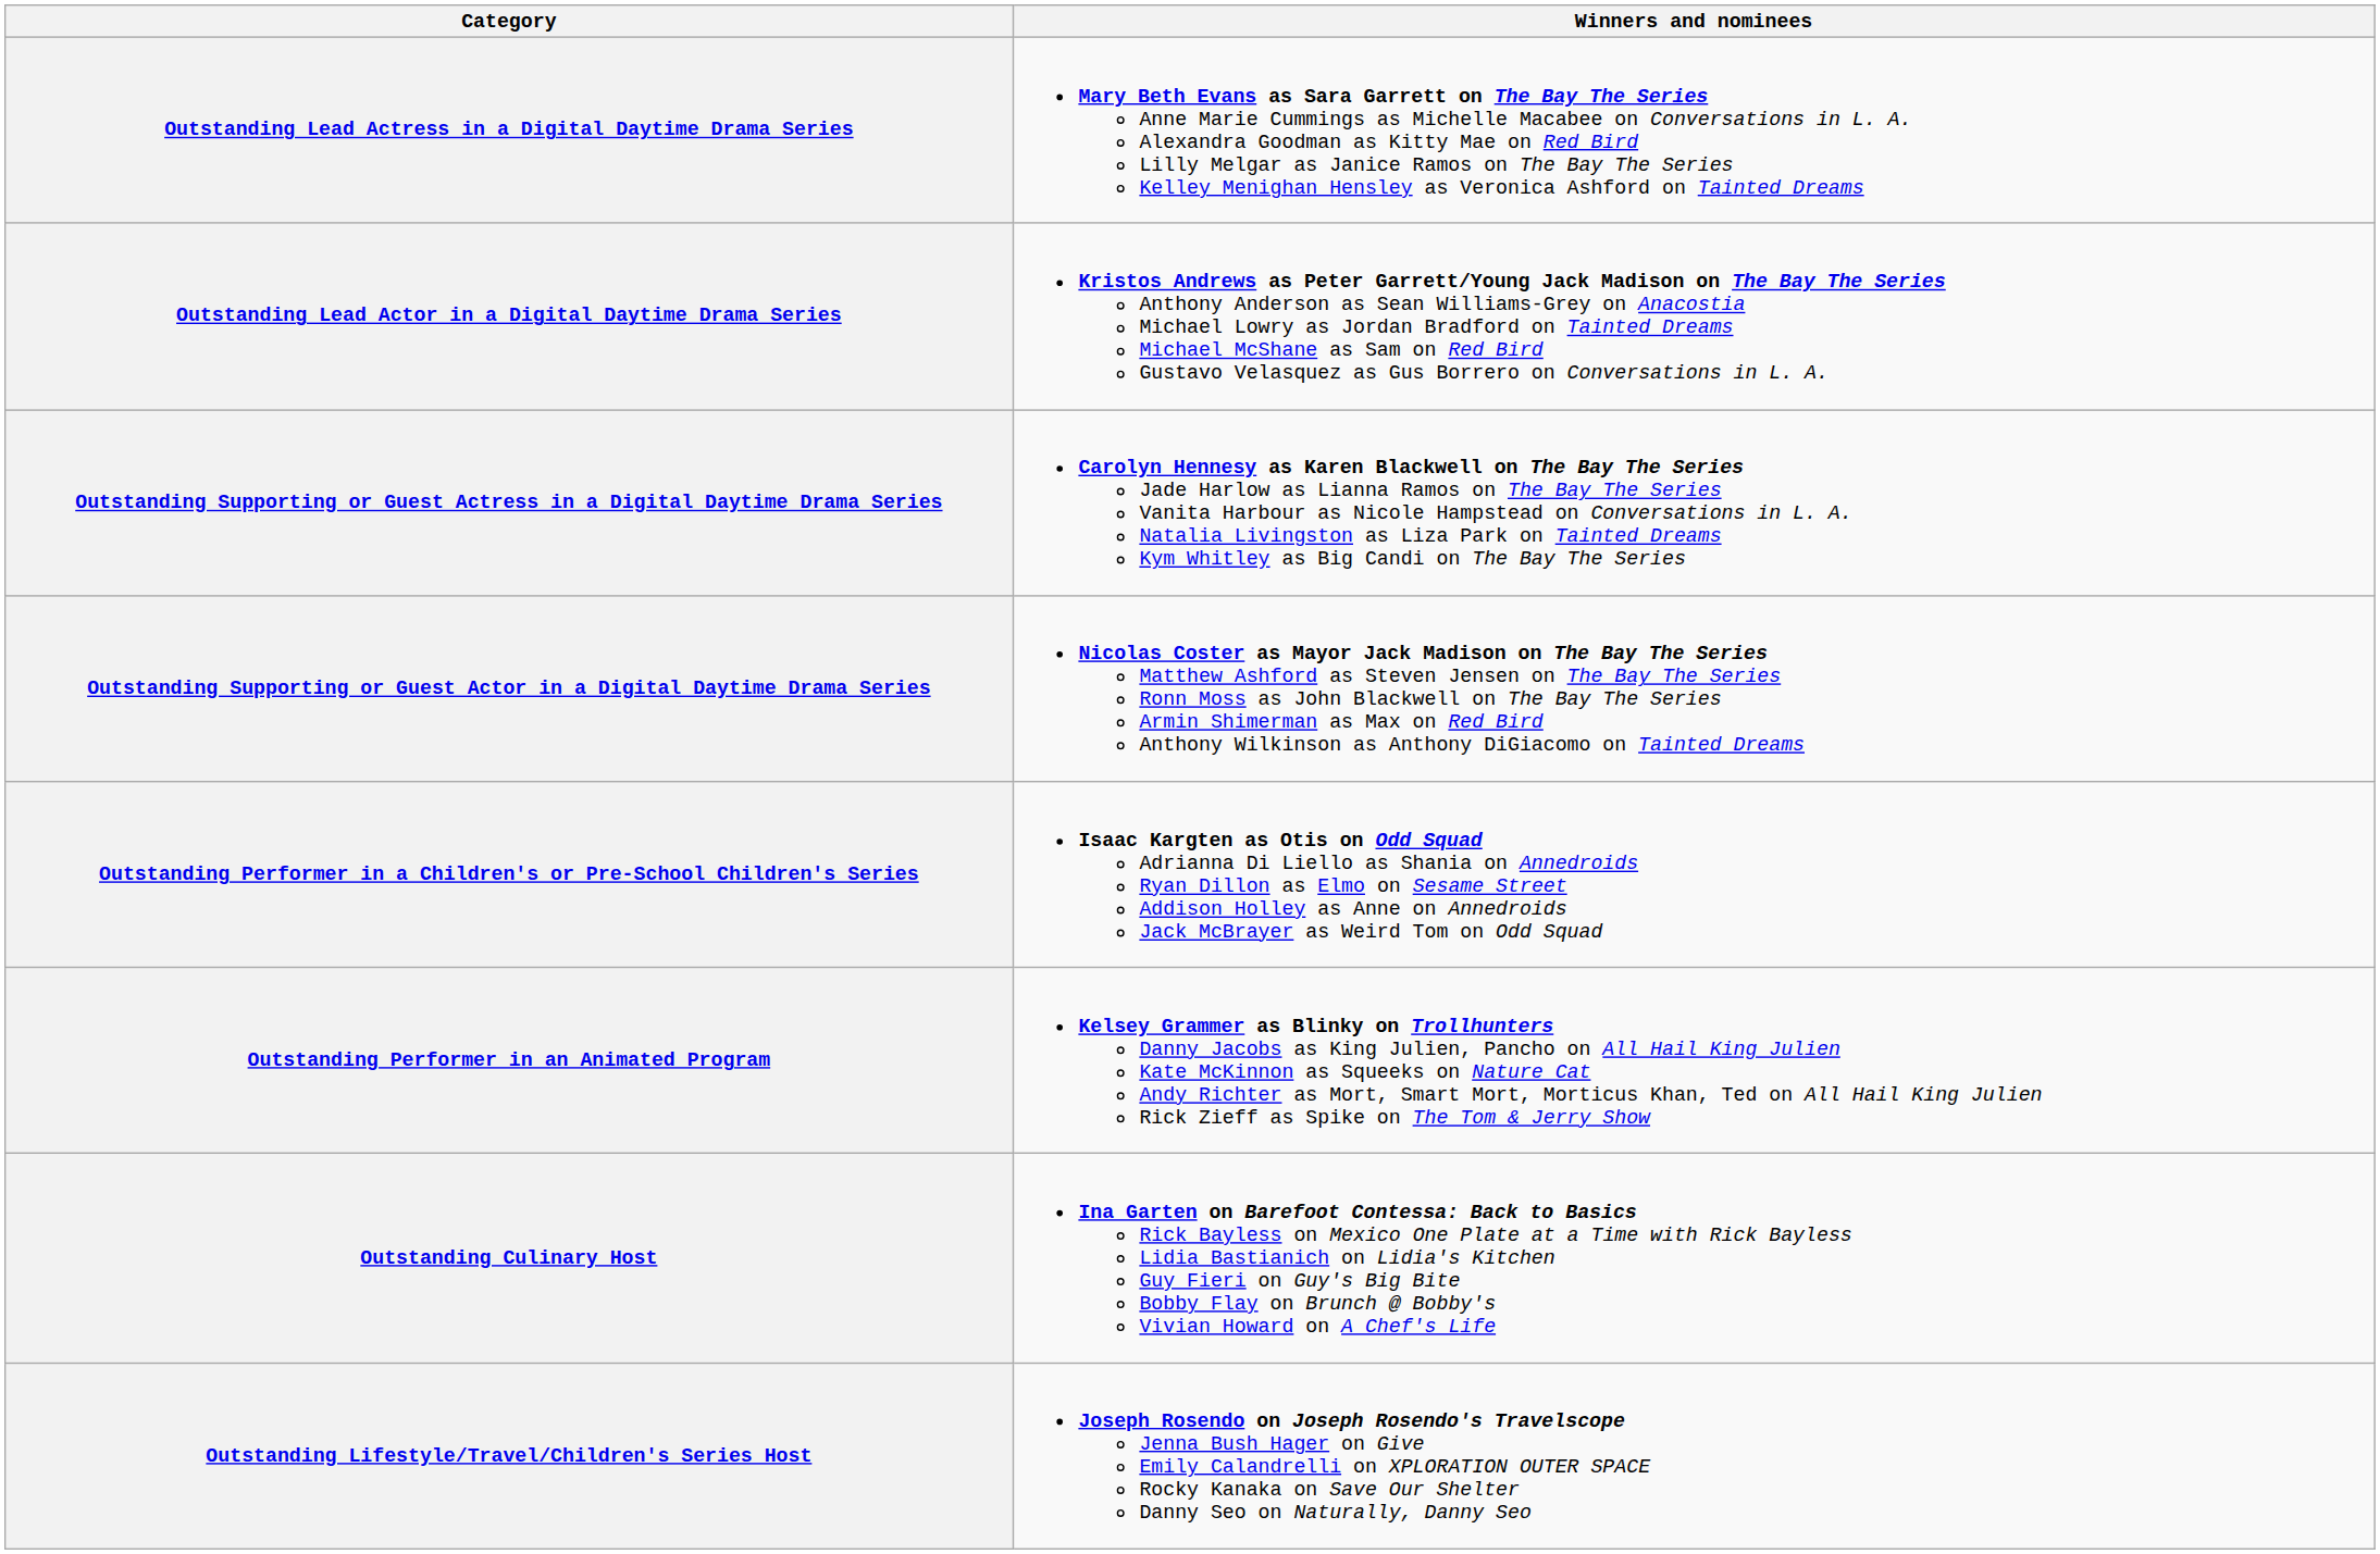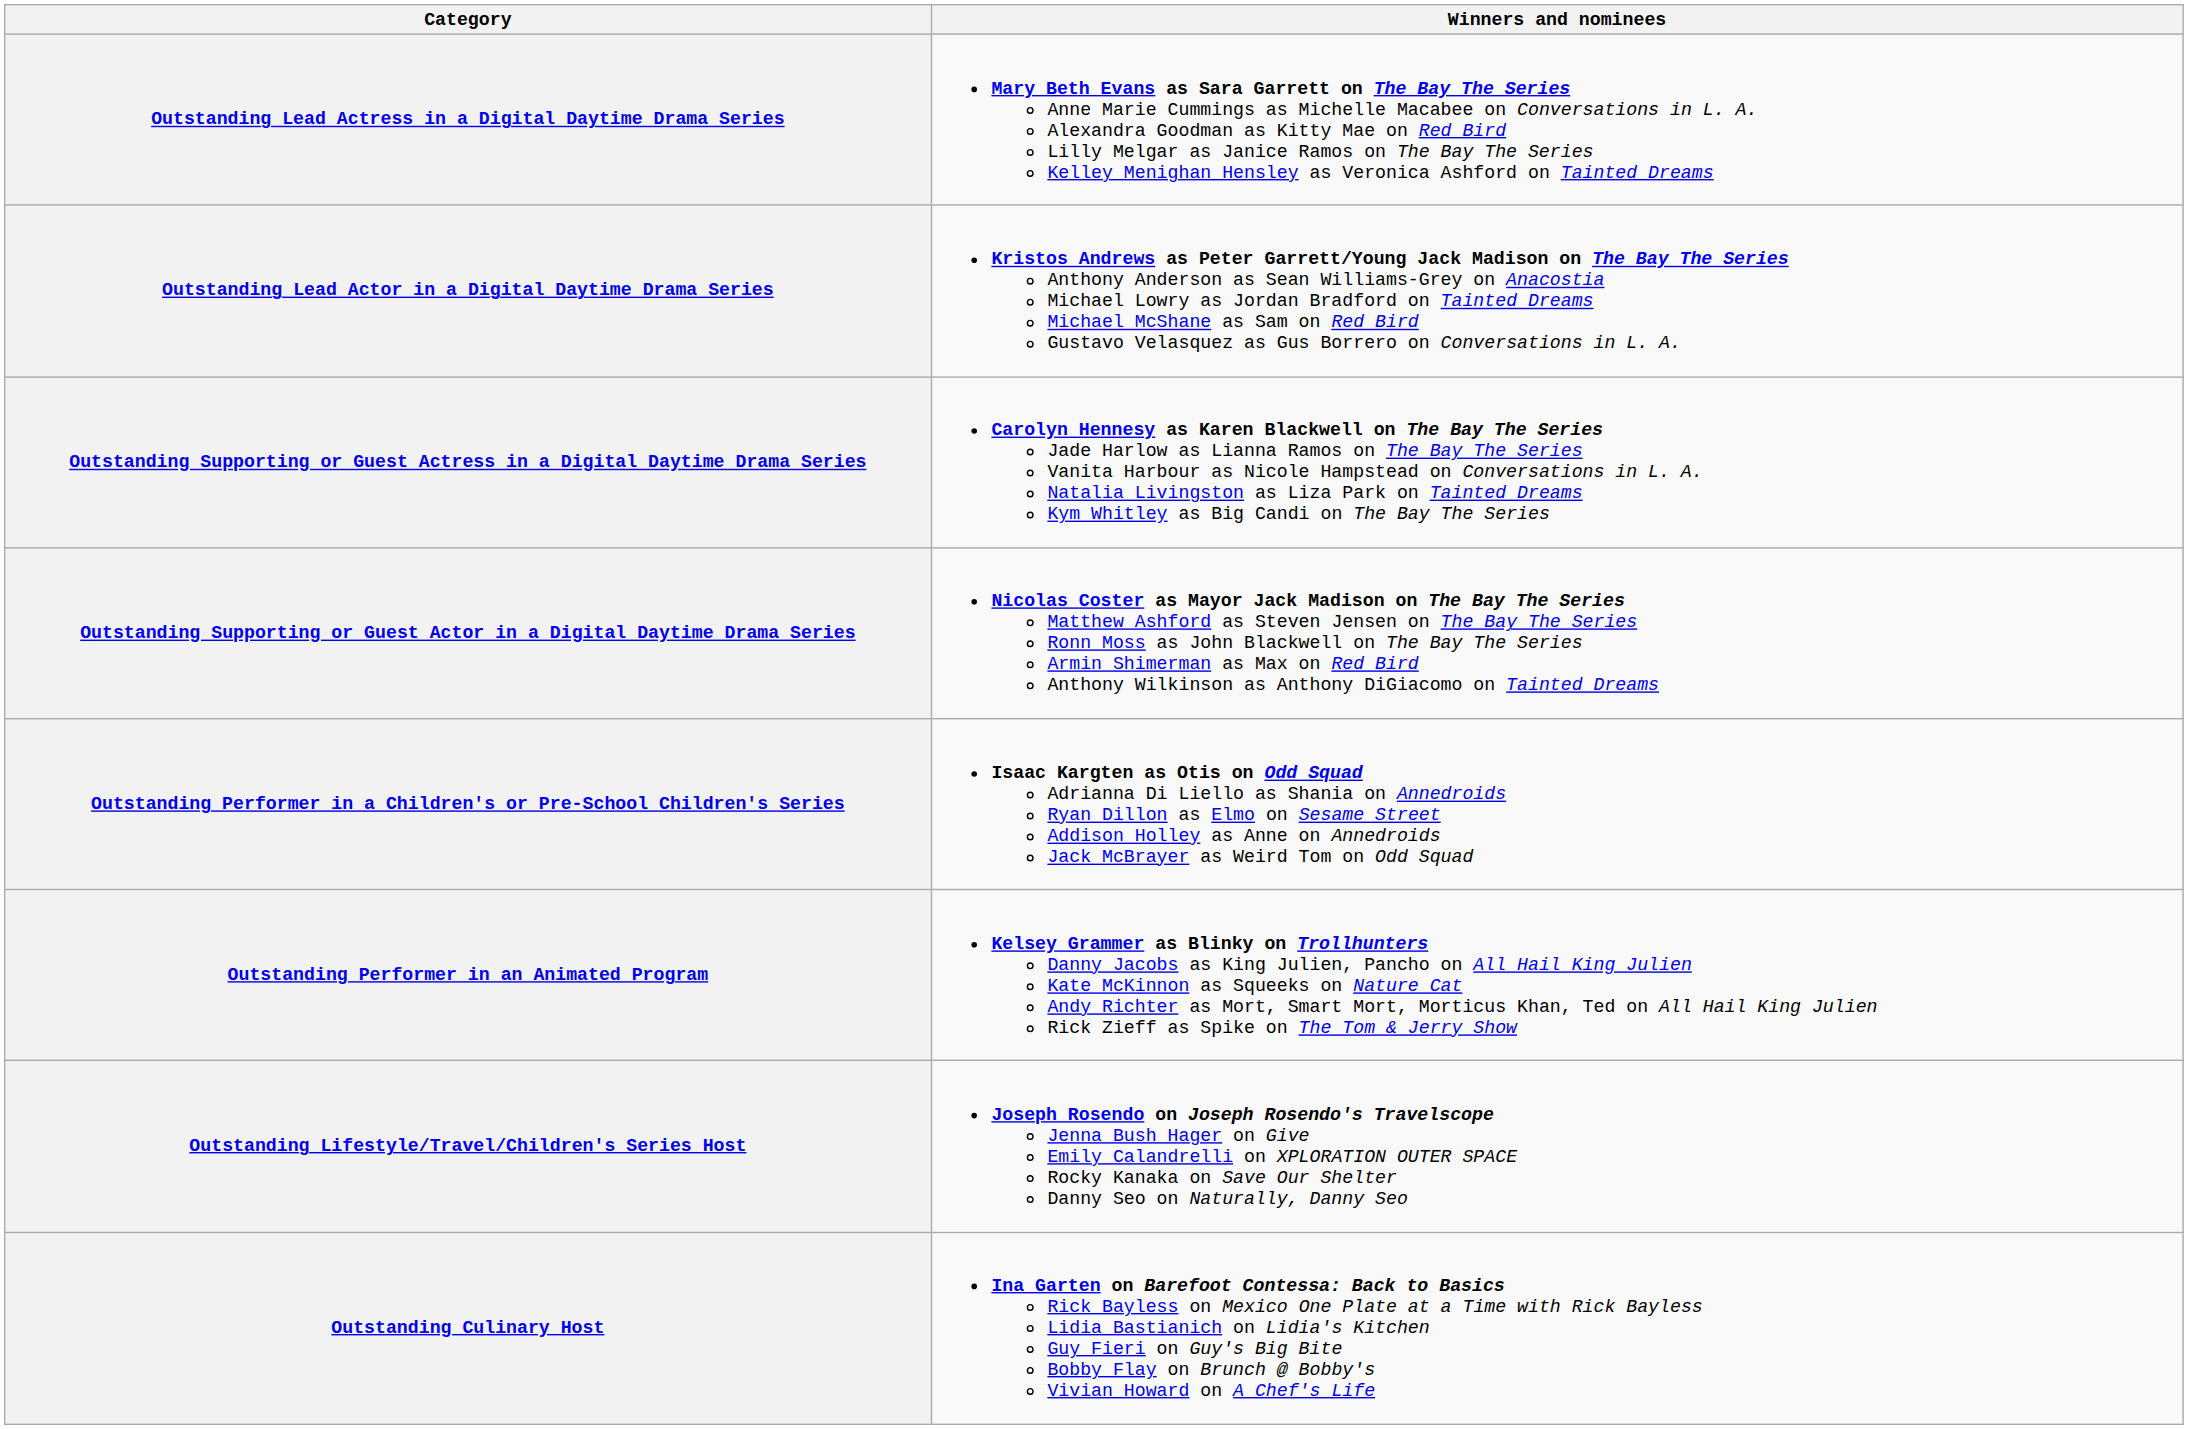rows swapped: Outstanding Culinary Host <-> Outstanding Lifestyle/Travel/Children's Series Host
